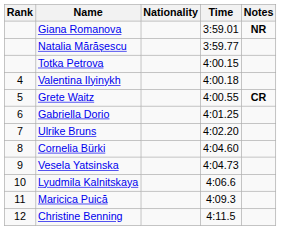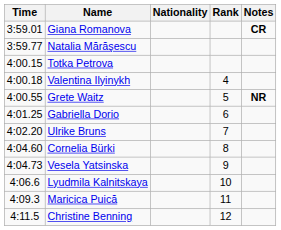columns swapped: Rank <-> Time
Giana Romanova | Notes: NR -> CR
Grete Waitz | Notes: CR -> NR
